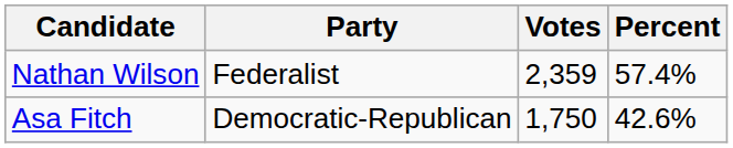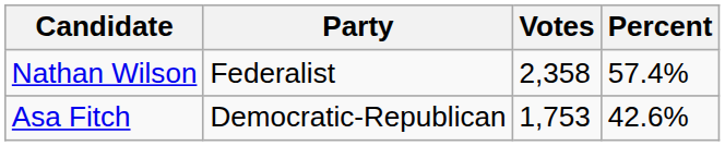Nathan Wilson | Votes: 2,359 -> 2,358
Asa Fitch | Votes: 1,750 -> 1,753
